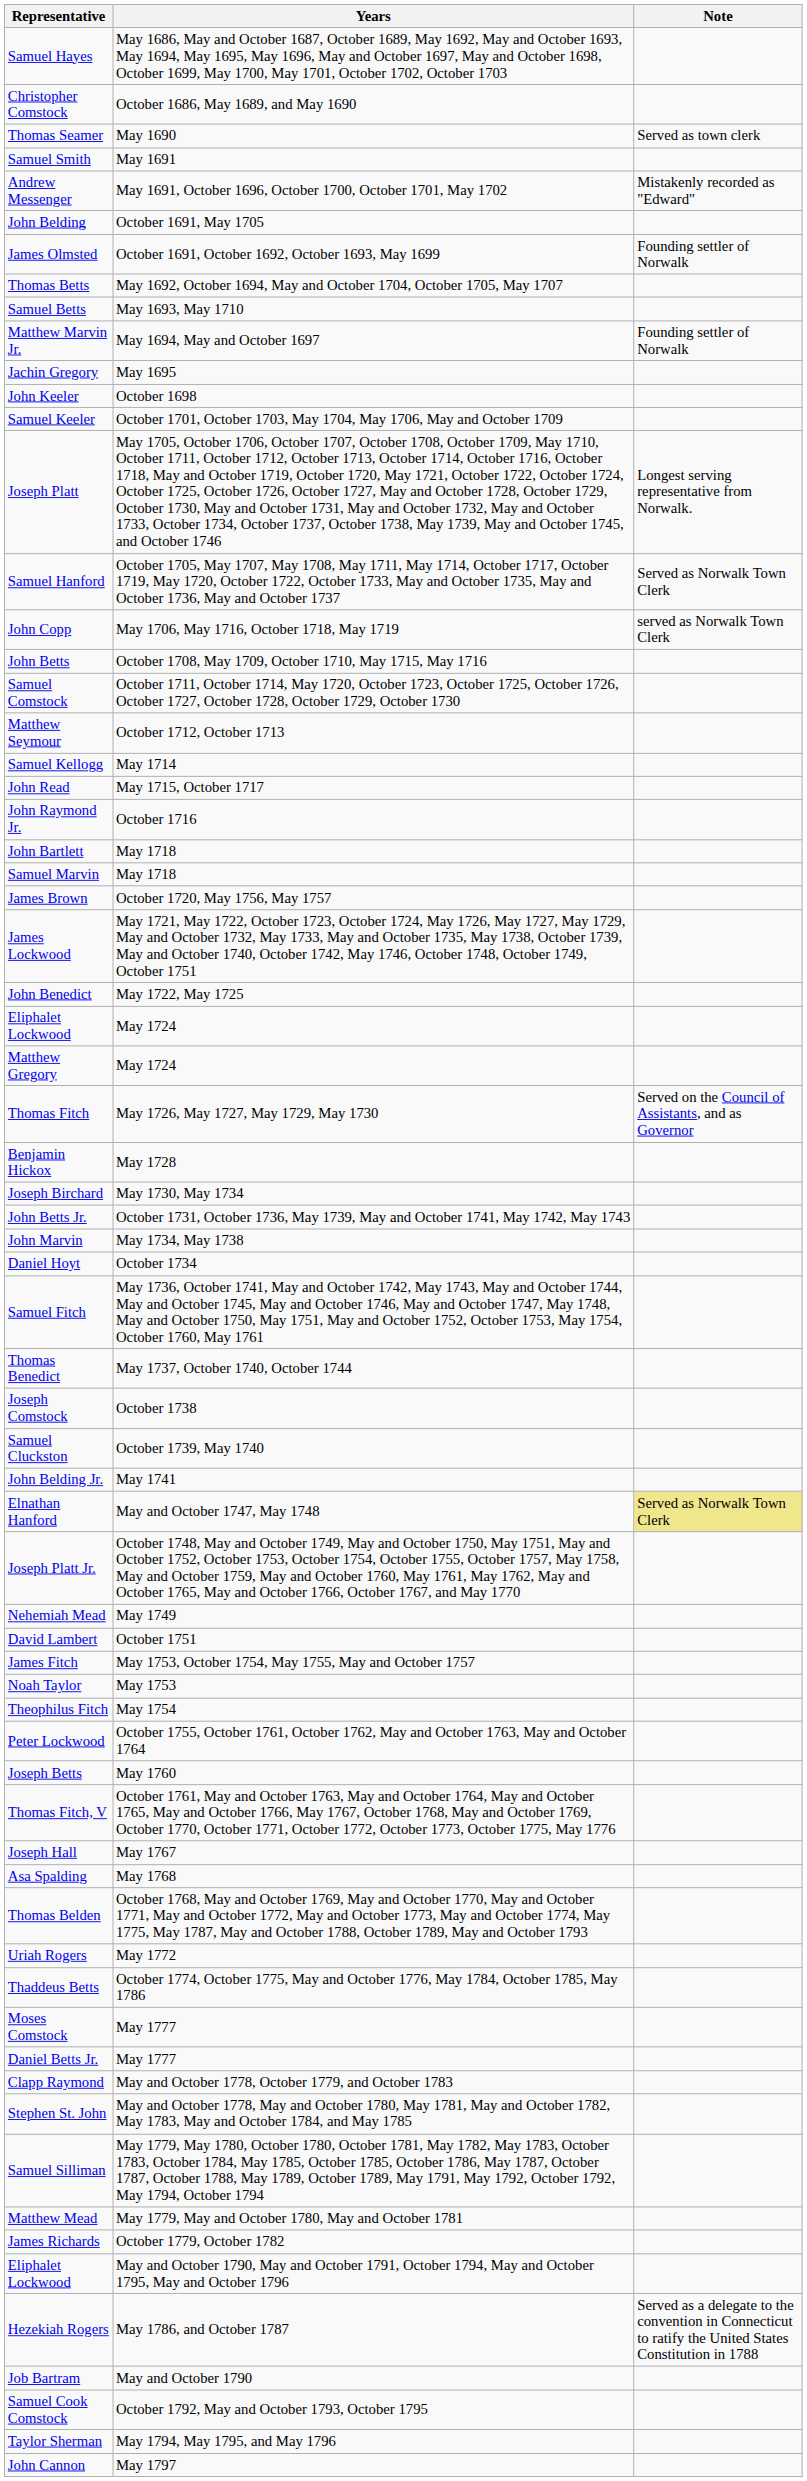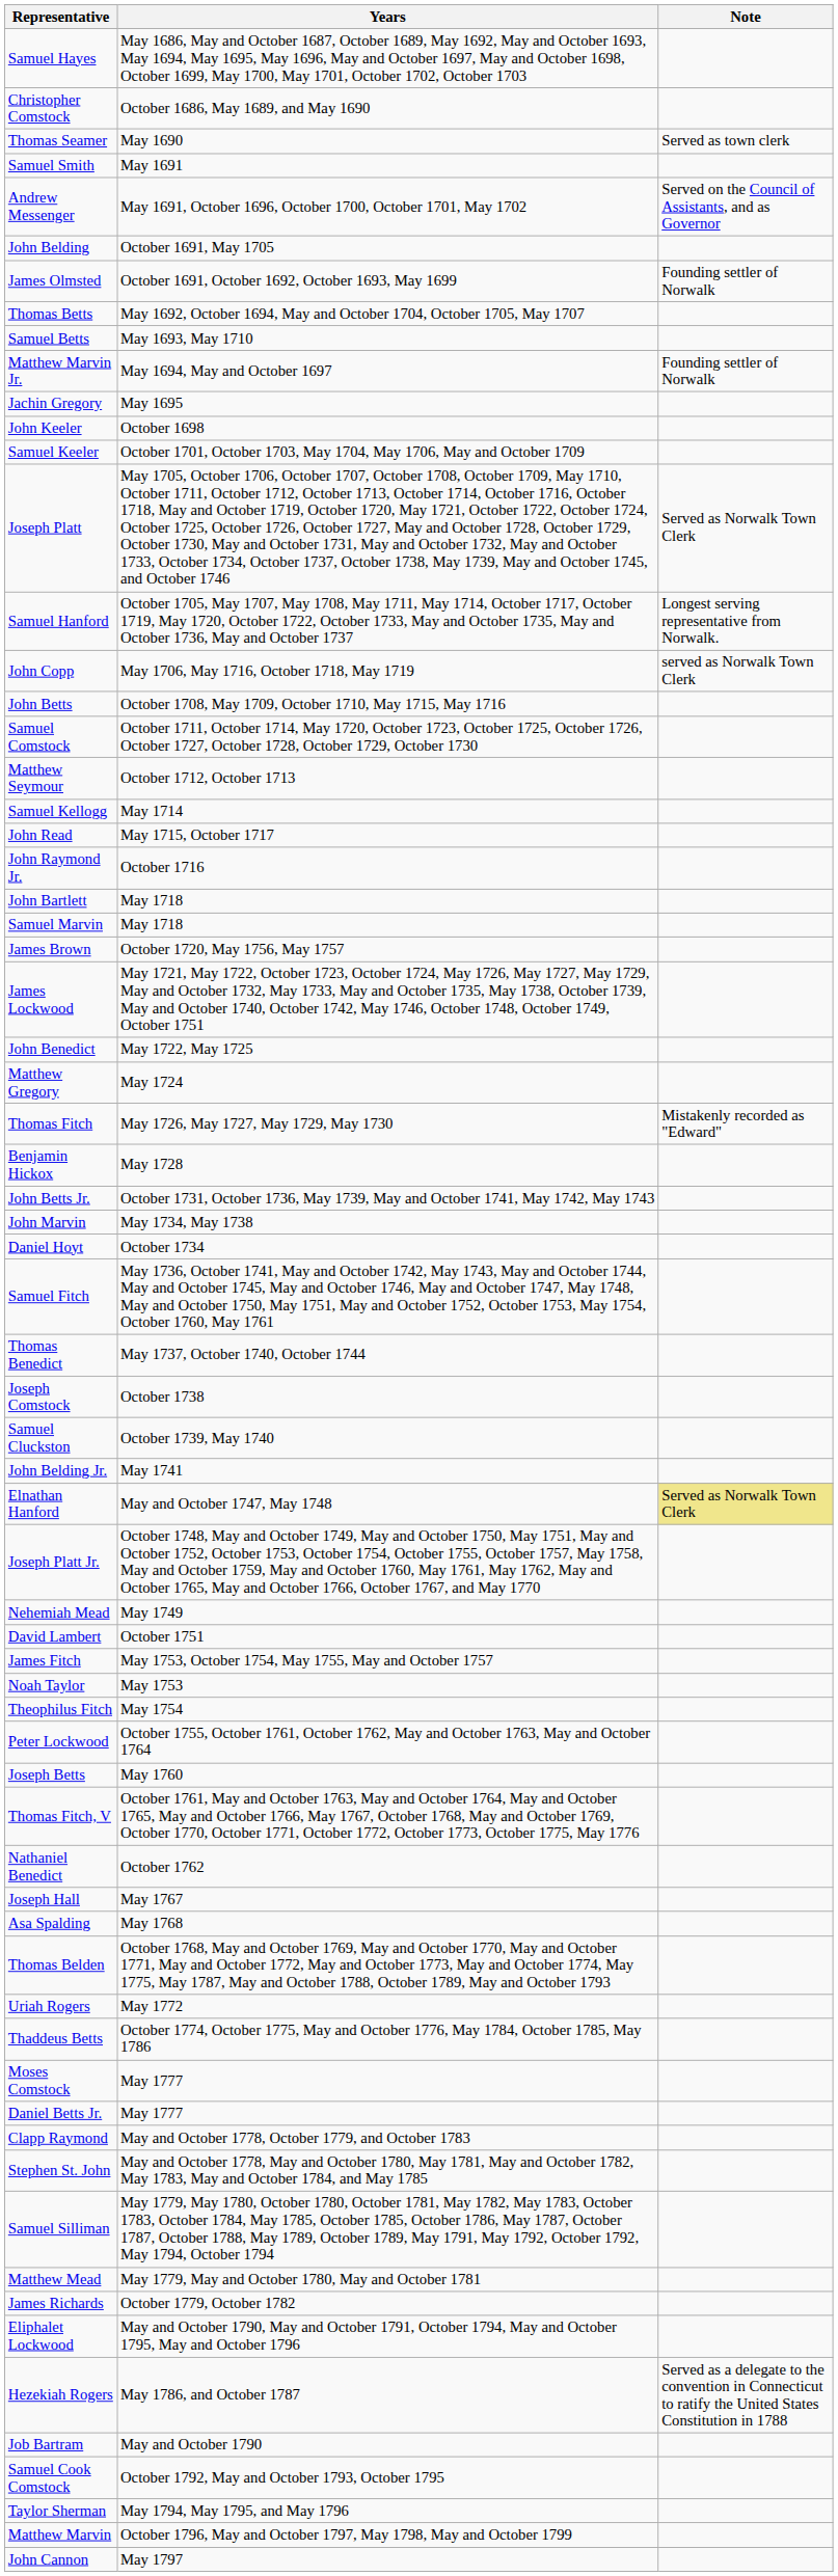Andrew Messenger | Note: Mistakenly recorded as "Edward" -> Served on the Council of Assistants, and as Governor
Joseph Platt | Note: Longest serving representative from Norwalk. -> Served as Norwalk Town Clerk
Samuel Hanford | Note: Served as Norwalk Town Clerk -> Longest serving representative from Norwalk.
- row: Eliphalet Lockwood | May 1724
Thomas Fitch | Note: Served on the Council of Assistants, and as Governor -> Mistakenly recorded as "Edward"
- row: Joseph Birchard | May 1730, May 1734
+ row: Nathaniel Benedict | October 1762
+ row: Matthew Marvin | October 1796, May and October 1797, May 1798, May and October 1799
